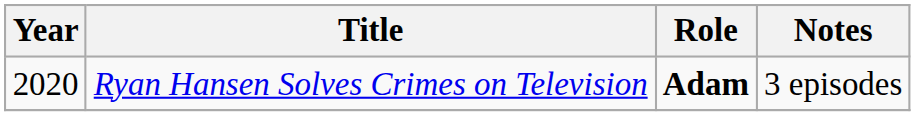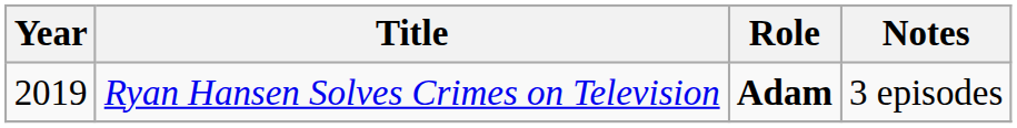Ryan Hansen Solves Crimes on Television | Year: 2020 -> 2019
